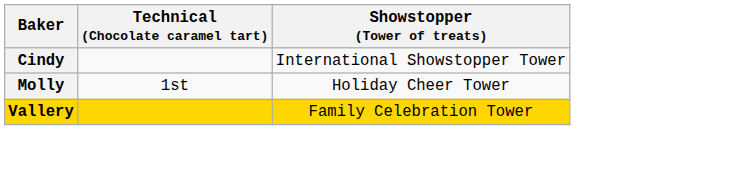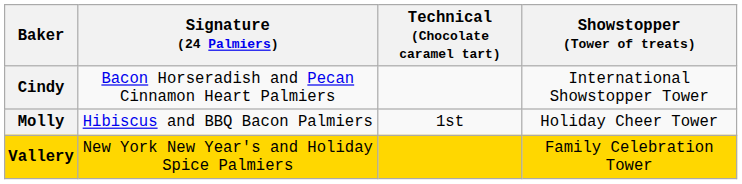+ column: Signature (24 Palmiers) | Bacon Horseradish and Pecan Cinnamon Heart Palmiers | Hibiscus and BBQ Bacon Palmiers | New York New Year's and Holiday Spice Palmiers
